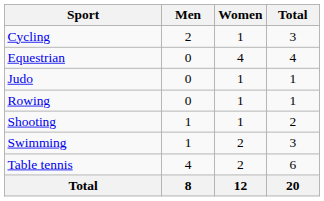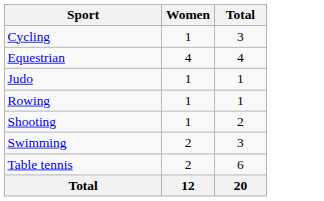- column: Men | 2 | 0 | 0 | 0 | 1 | 1 | 4 | 8
